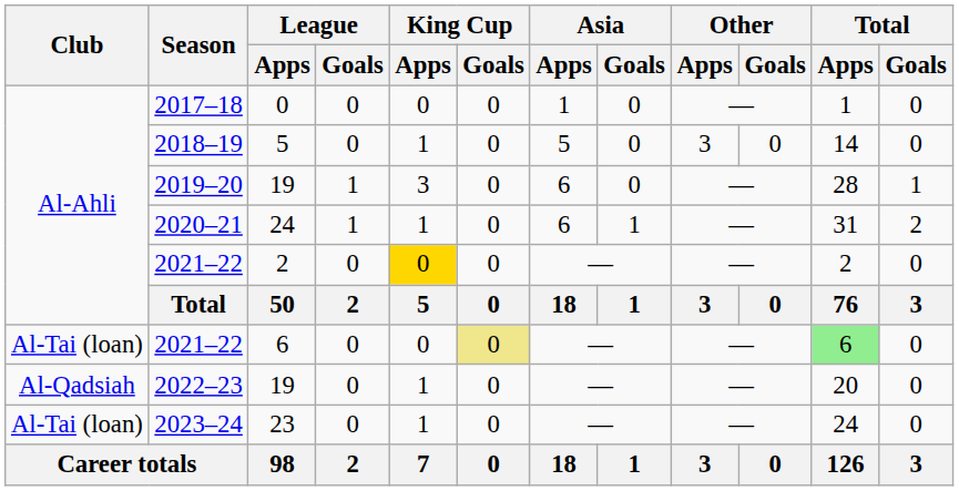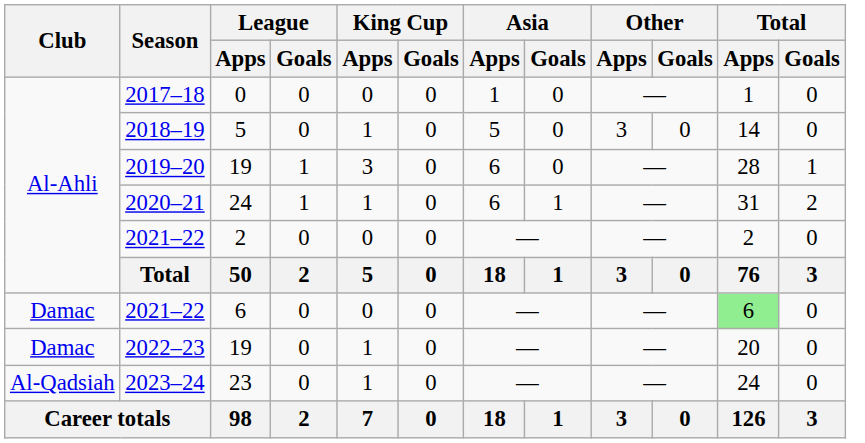2021–22 / 2 | King Cup / Apps: gold background -> no background
2021–22 / 6 | Club: Al-Tai (loan) -> Damac
2021–22 / 6 | King Cup / Goals: khaki background -> no background
2022–23 | Club: Al-Qadsiah -> Damac
2023–24 | Club: Al-Tai (loan) -> Al-Qadsiah
